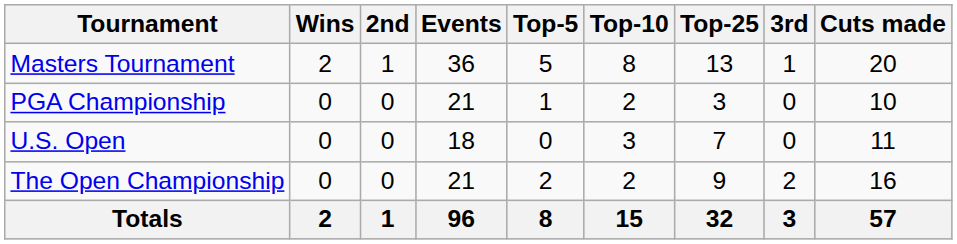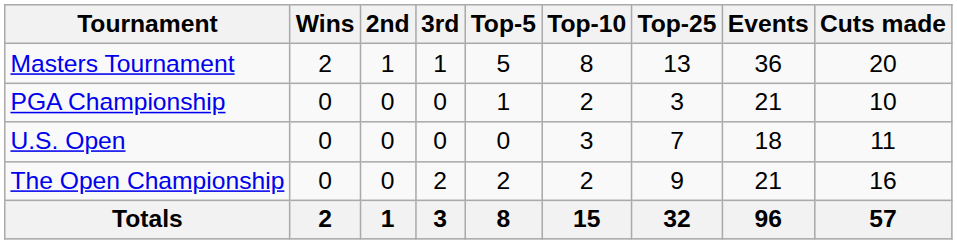columns swapped: 3rd <-> Events
